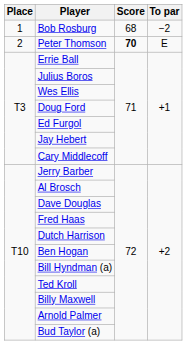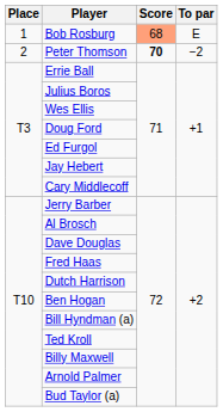Bob Rosburg | Score: no background -> lightsalmon background
Bob Rosburg | To par: −2 -> E
Peter Thomson | To par: E -> −2
